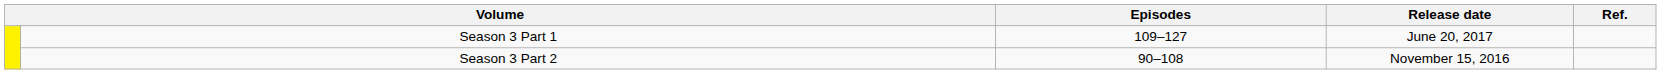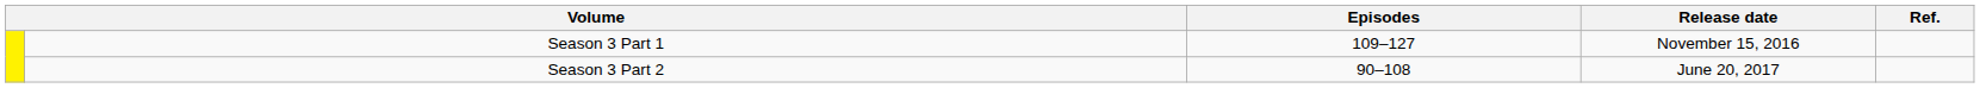Season 3 Part 1 | Release date: June 20, 2017 -> November 15, 2016
Season 3 Part 2 | Release date: November 15, 2016 -> June 20, 2017
